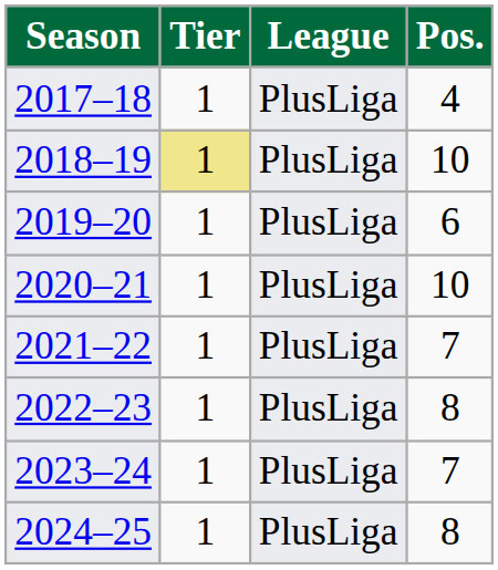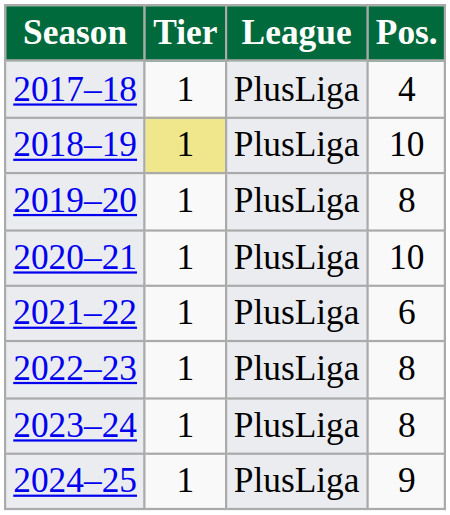2019–20 | Pos.: 6 -> 8
2021–22 | Pos.: 7 -> 6
2023–24 | Pos.: 7 -> 8
2024–25 | Pos.: 8 -> 9
